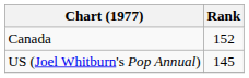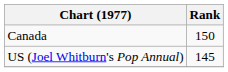Canada | Rank: 152 -> 150
